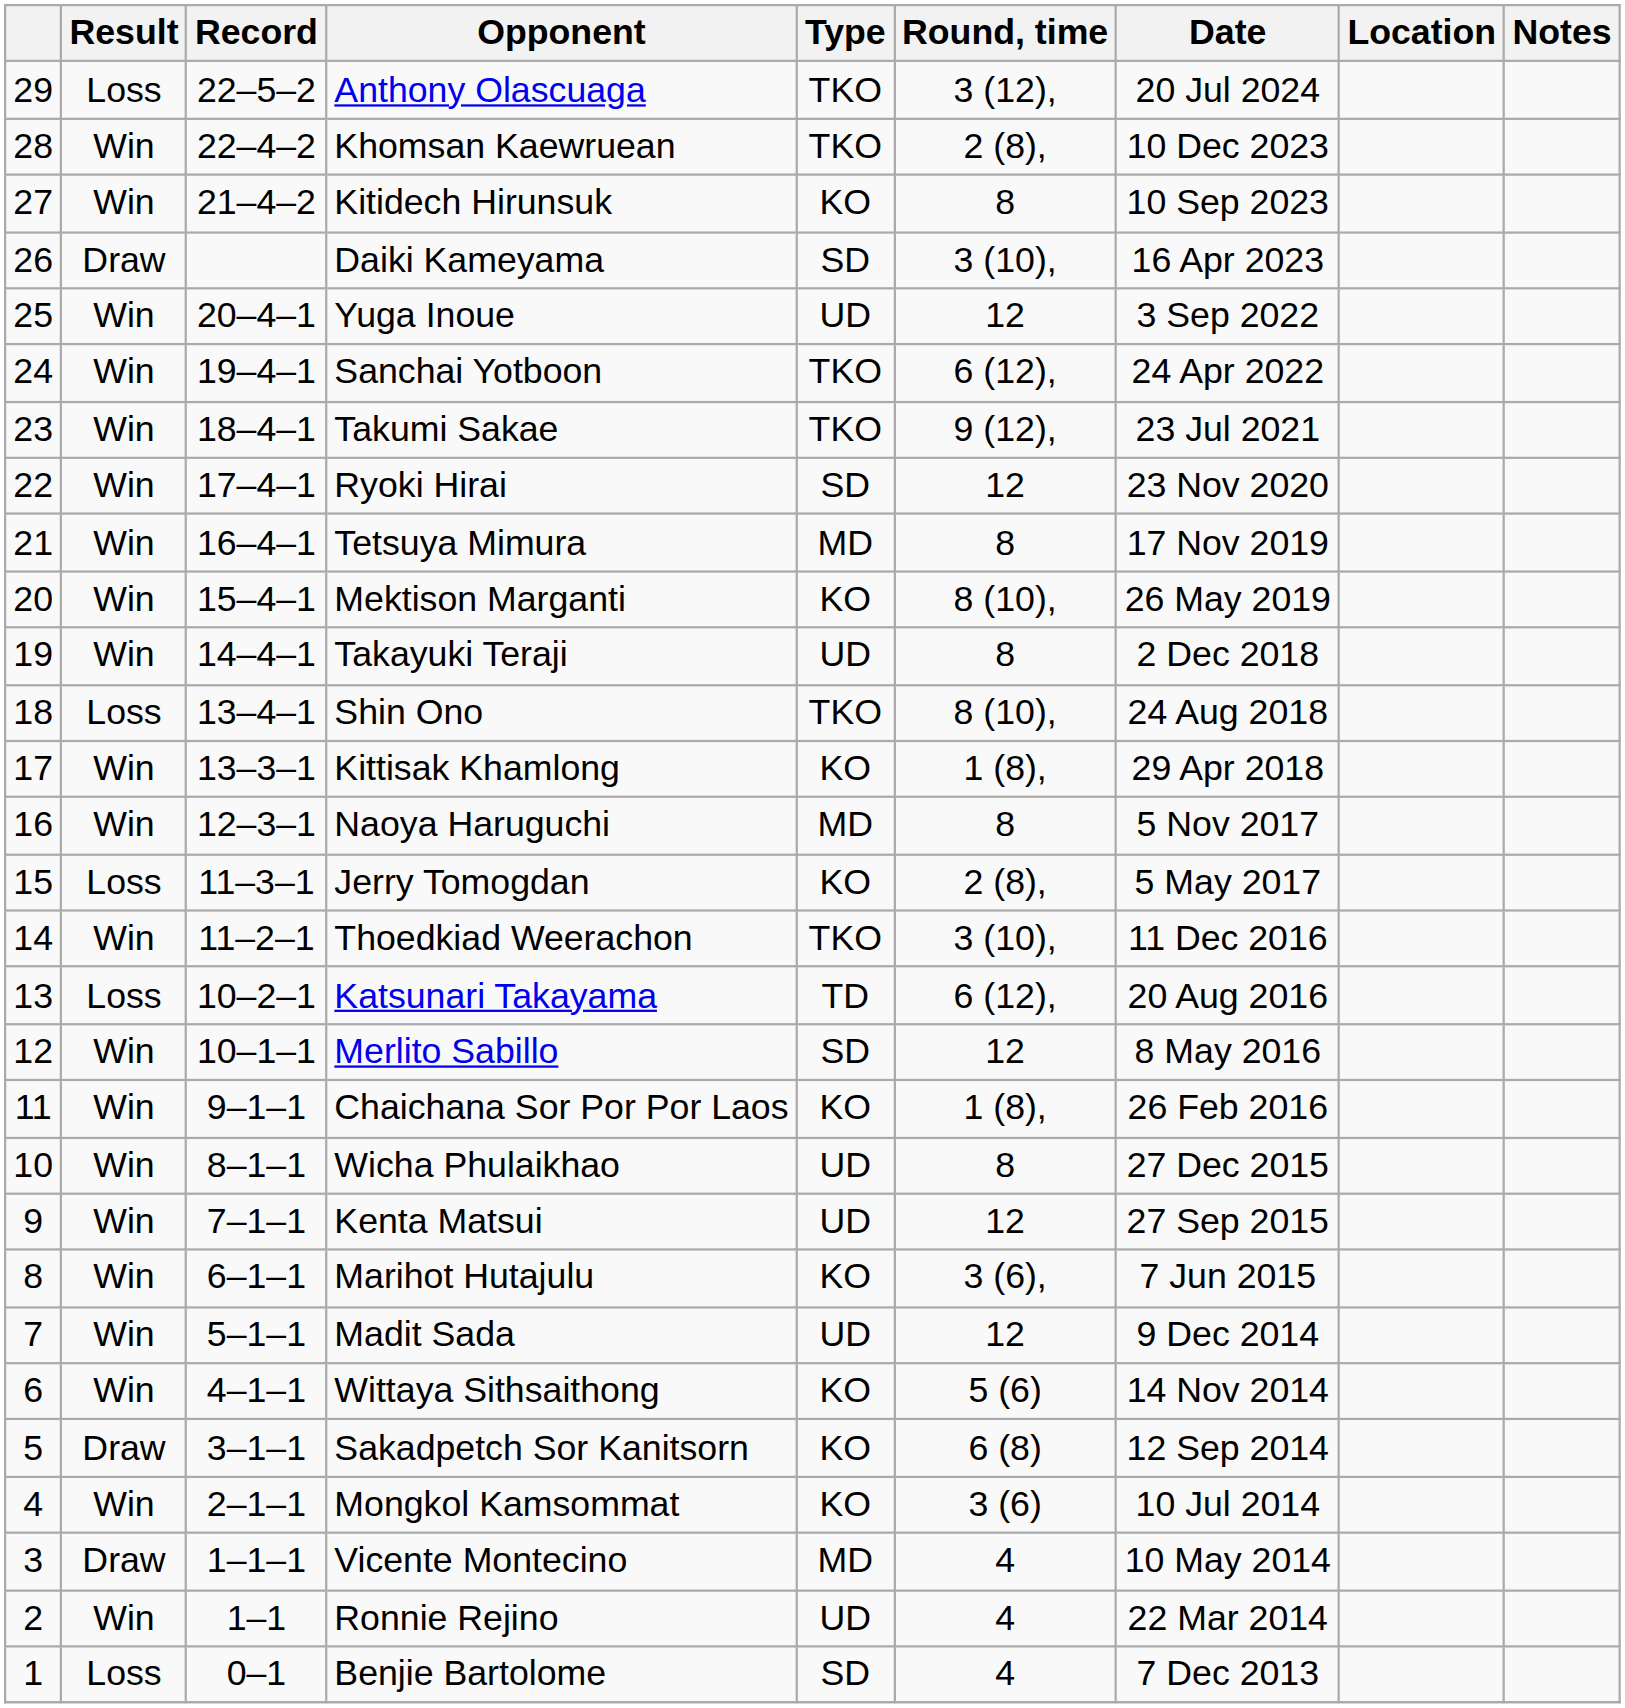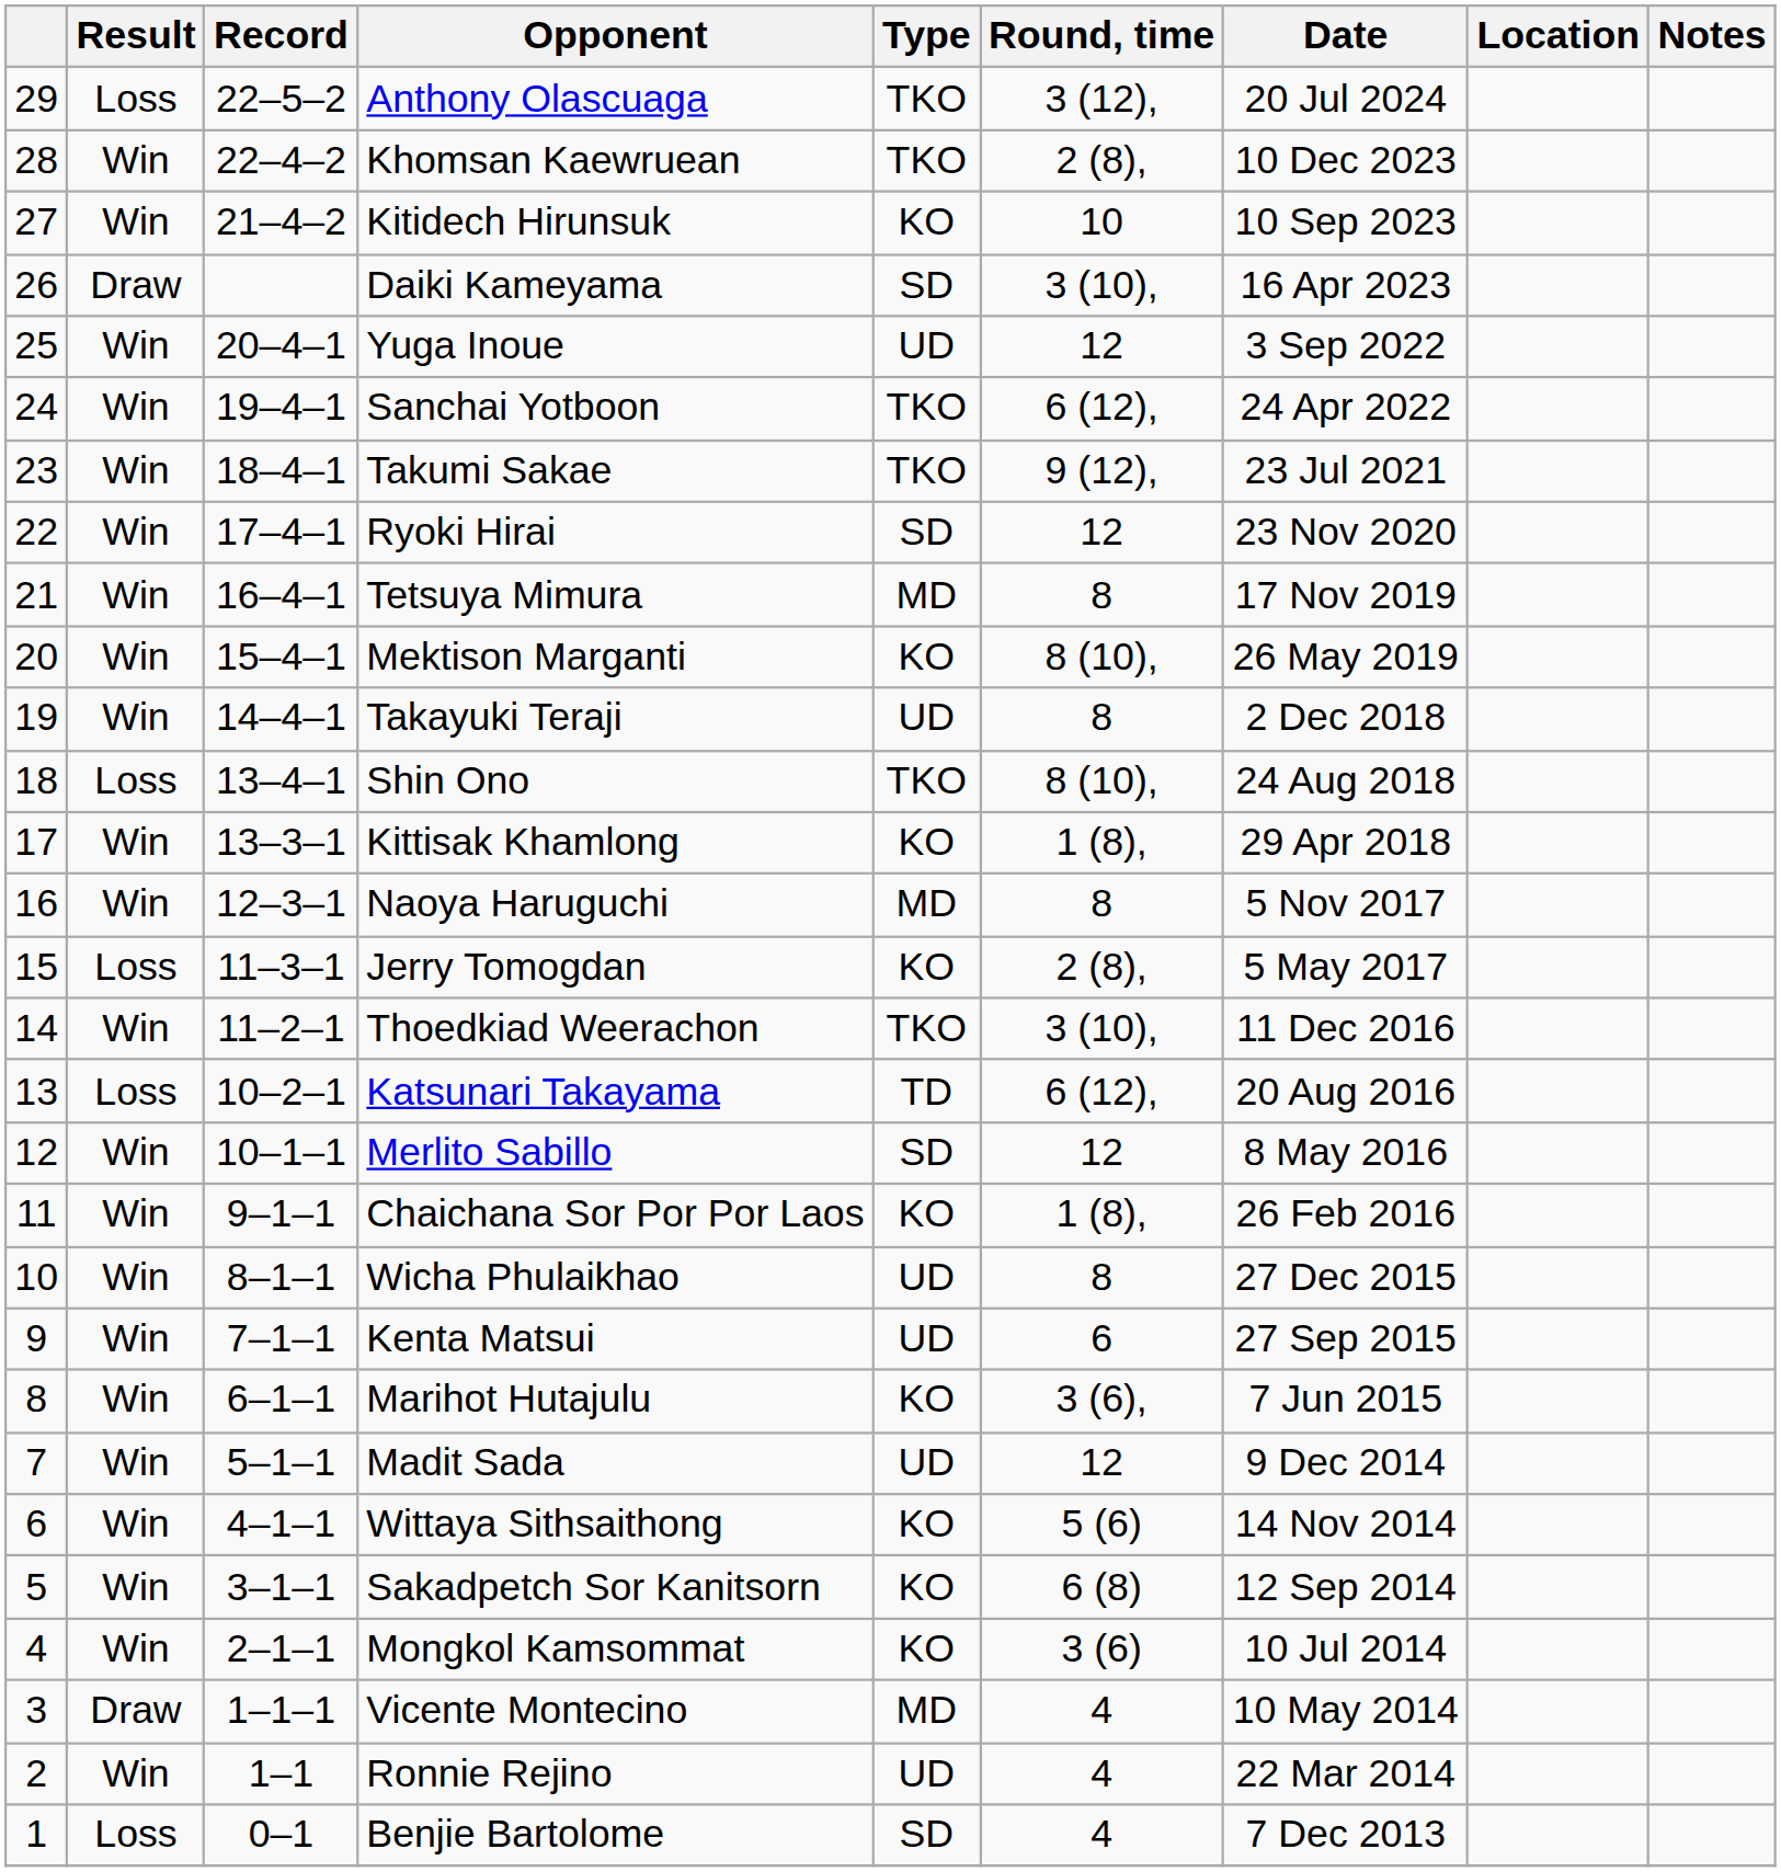Kitidech Hirunsuk | Round, time: 8 -> 10
Kenta Matsui | Round, time: 12 -> 6
Sakadpetch Sor Kanitsorn | Result: Draw -> Win
